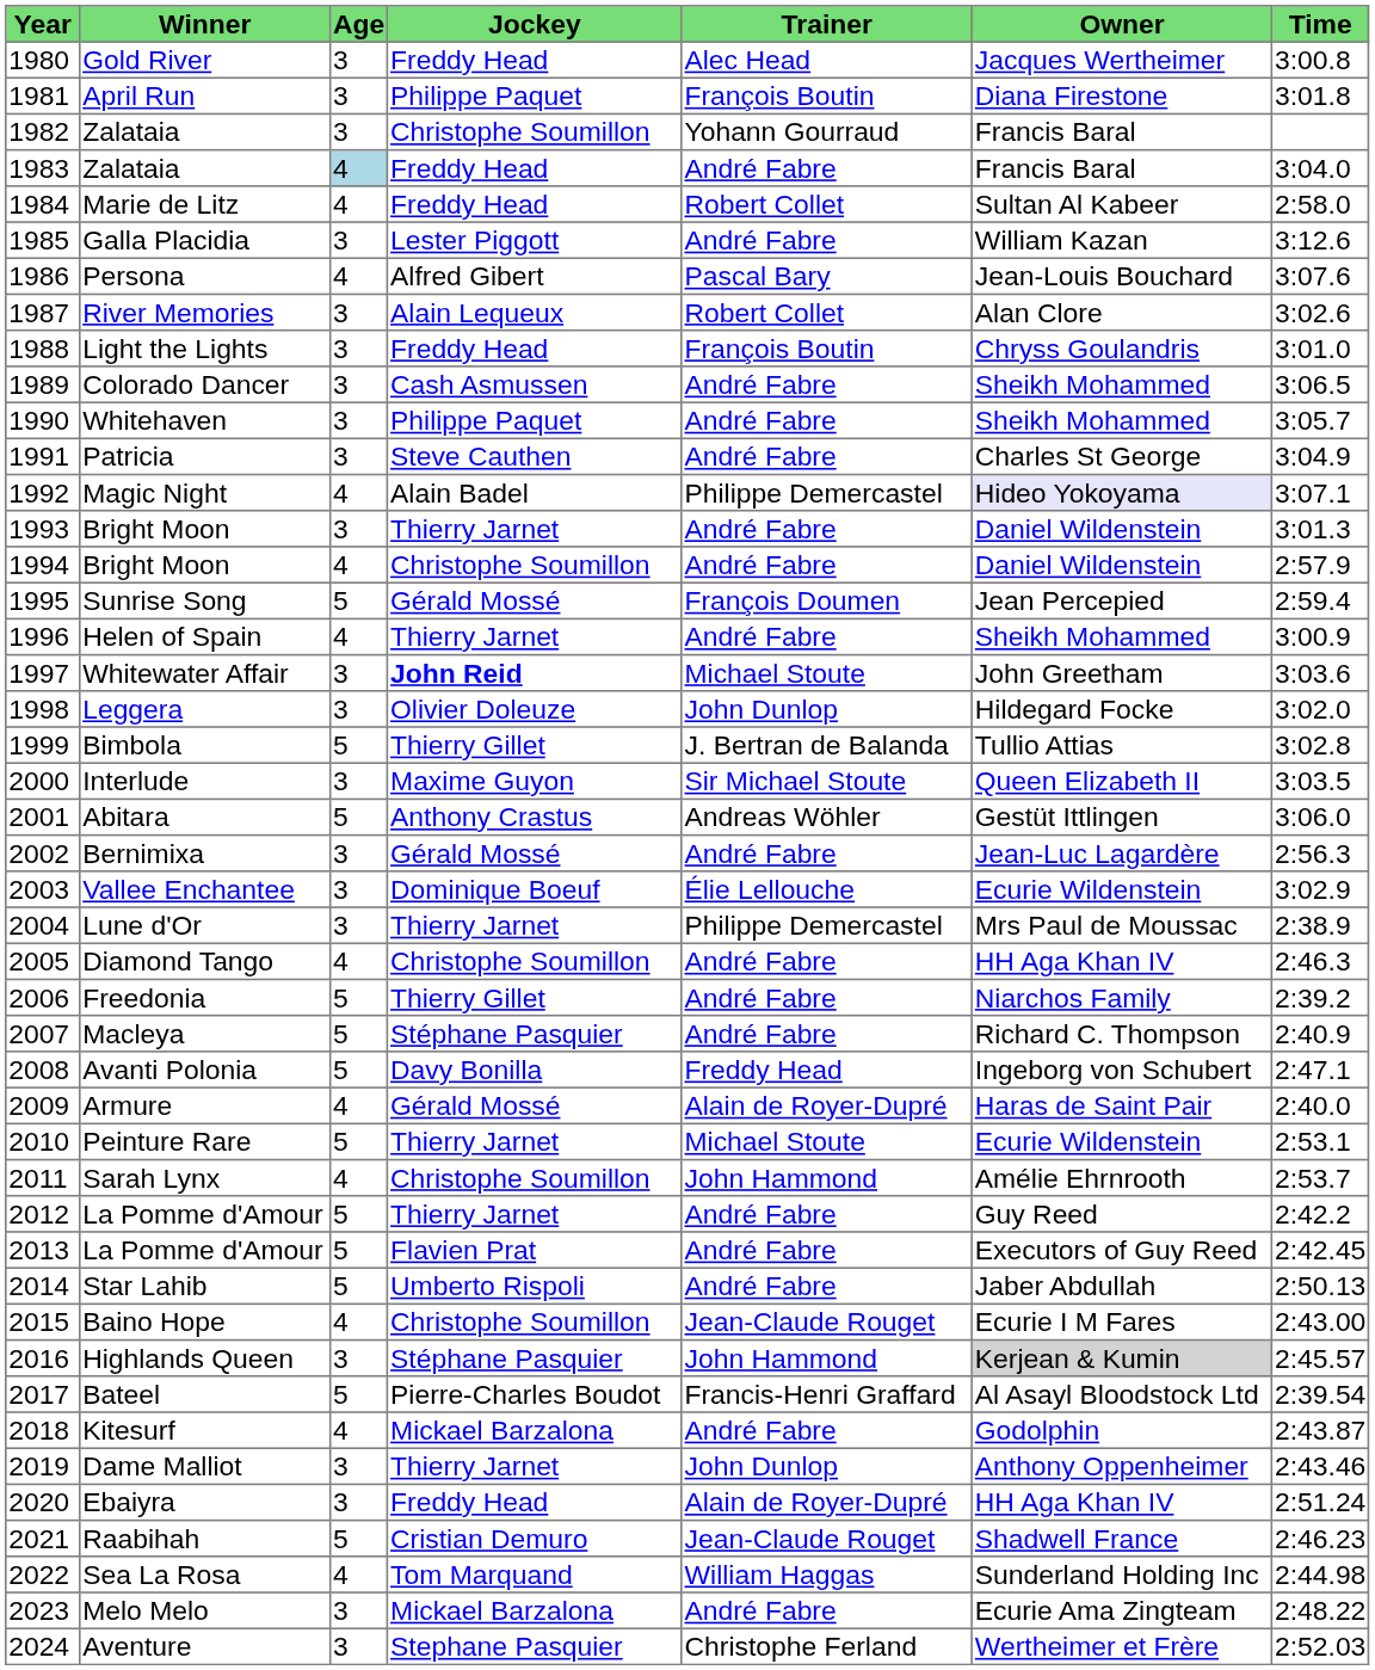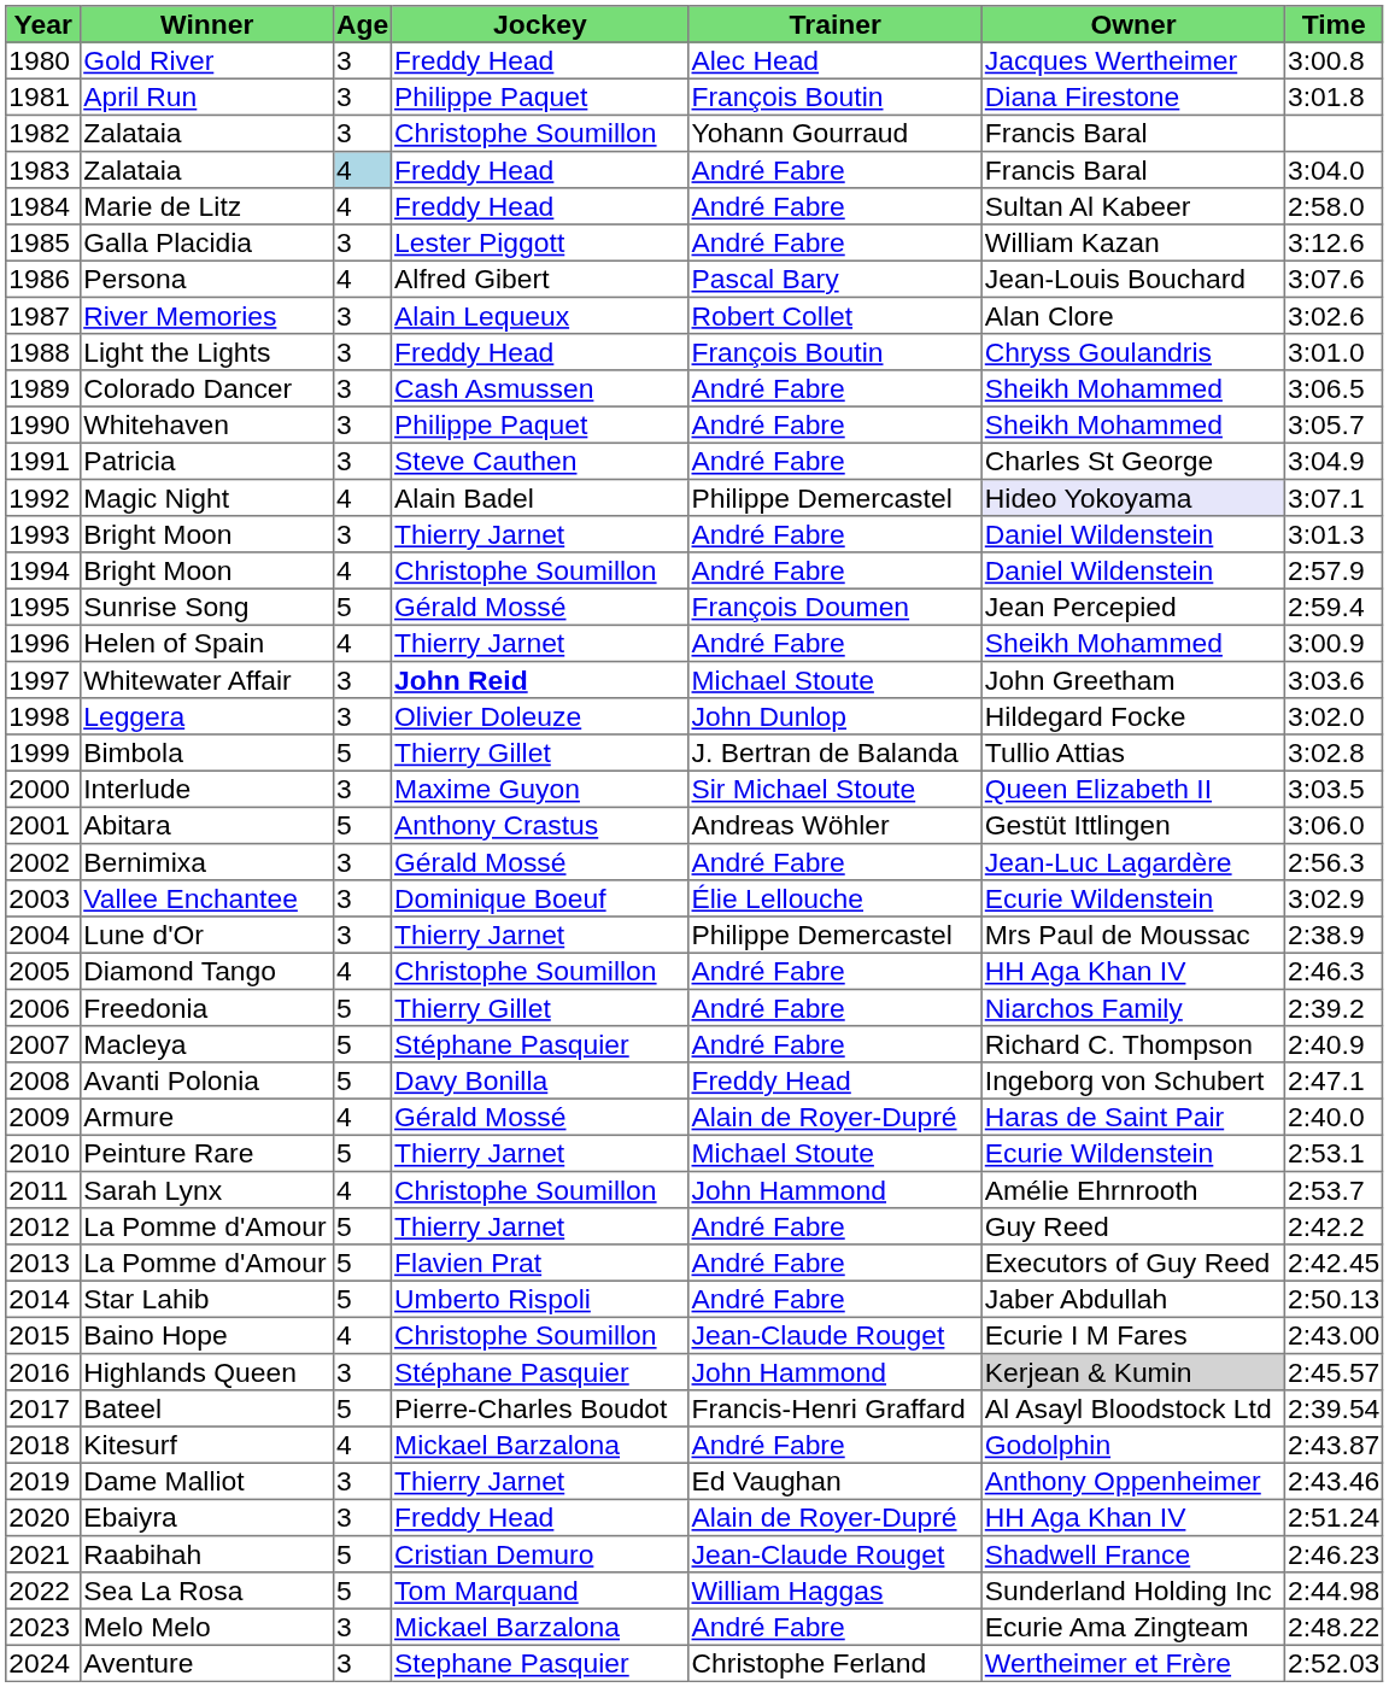Marie de Litz | Trainer: Robert Collet -> André Fabre
Dame Malliot | Trainer: John Dunlop -> Ed Vaughan
Sea La Rosa | Age: 4 -> 5
